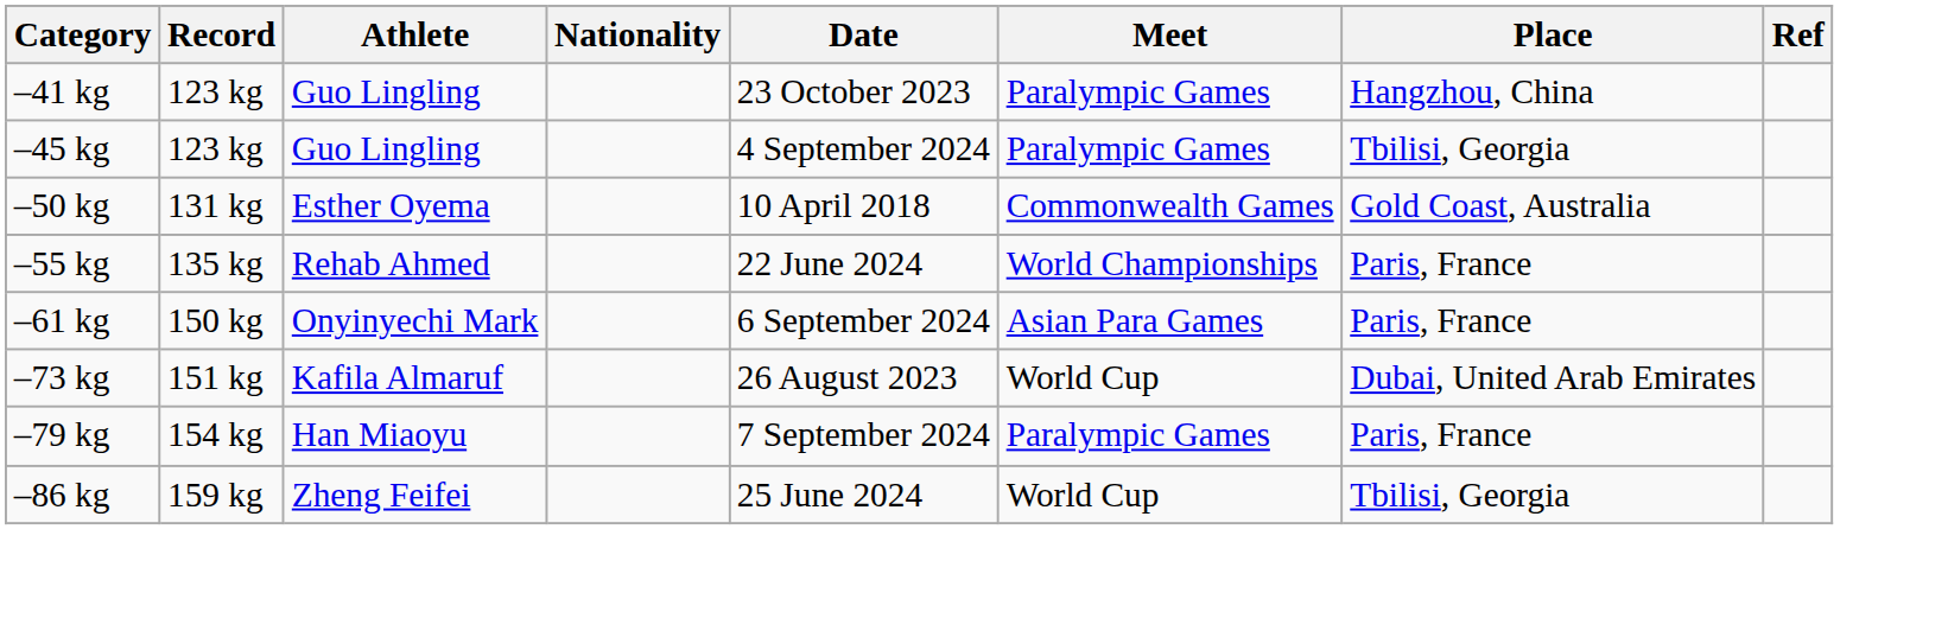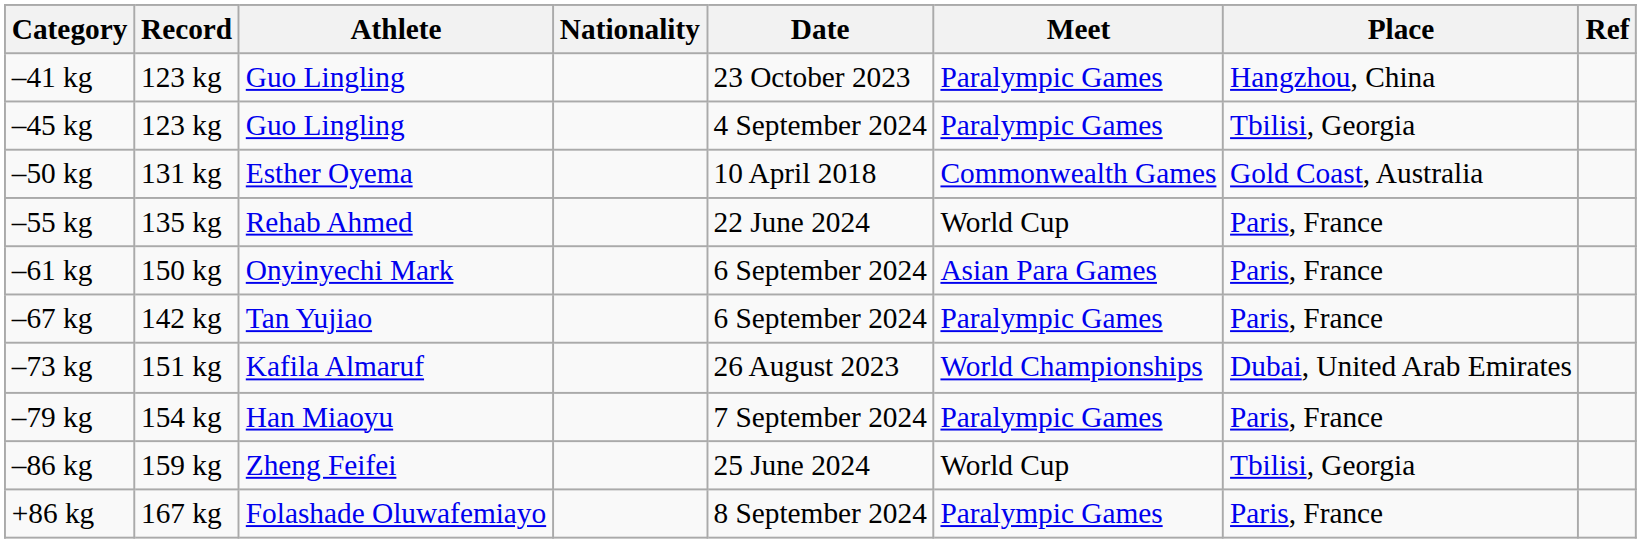–55 kg | Meet: World Championships -> World Cup
+ row: –67 kg | 142 kg | Tan Yujiao | 6 September 2024 | Paralympic Games | Paris, France
–73 kg | Meet: World Cup -> World Championships
+ row: +86 kg | 167 kg | Folashade Oluwafemiayo | 8 September 2024 | Paralympic Games | Paris, France
